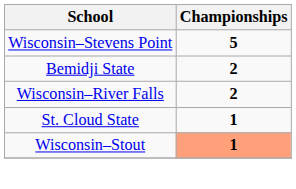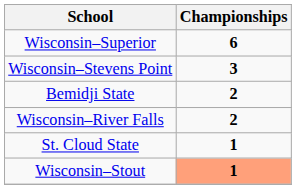+ row: Wisconsin–Superior | 6
Wisconsin–Stevens Point | Championships: 5 -> 3
